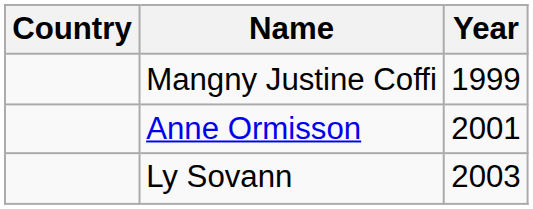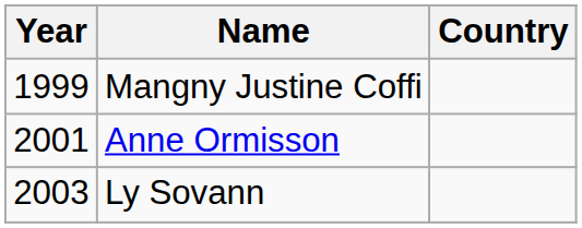columns swapped: Year <-> Country
